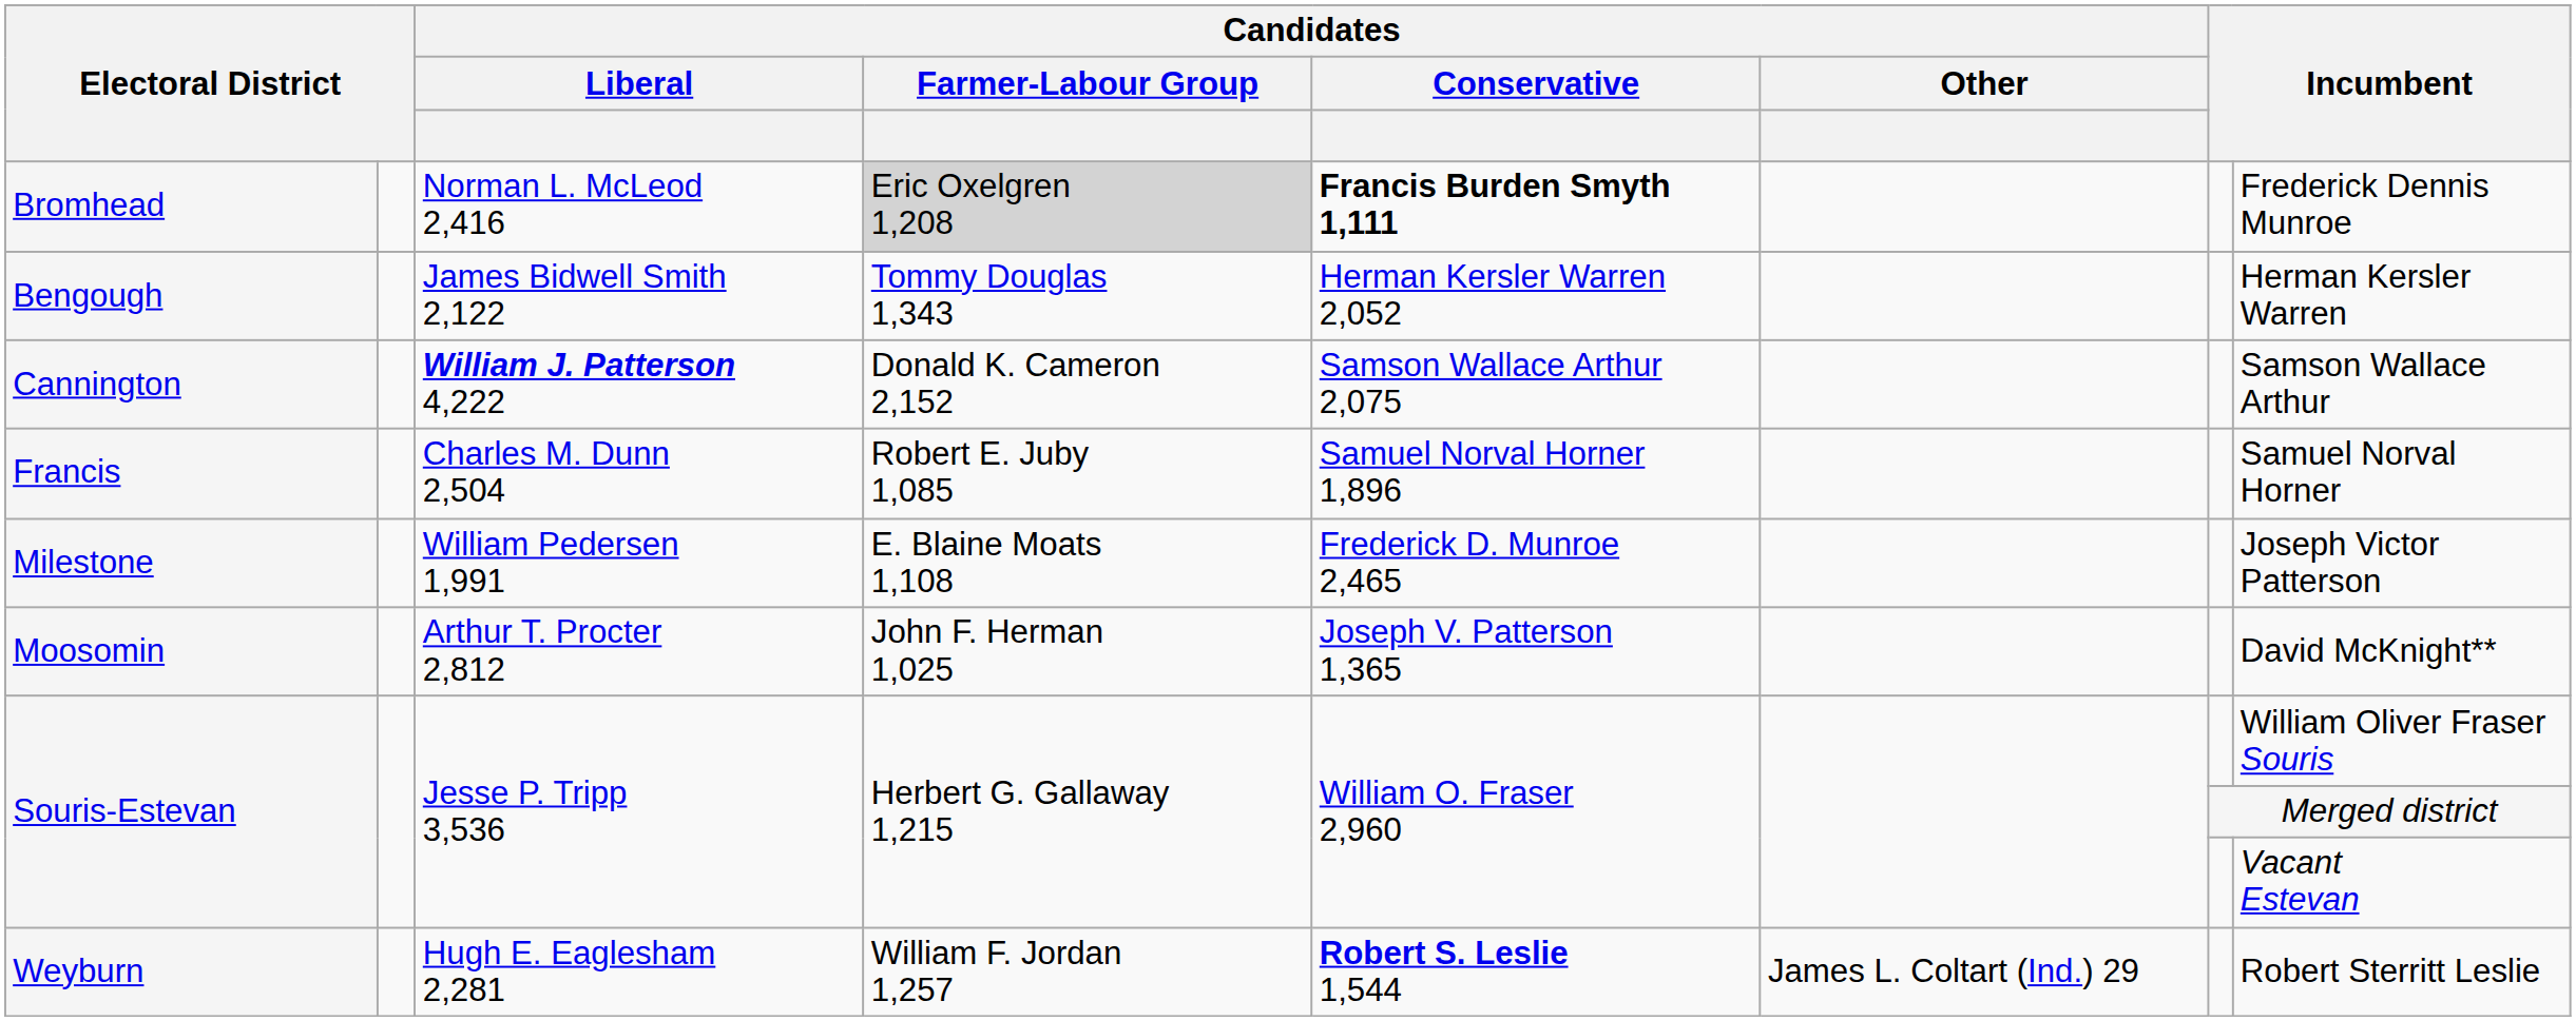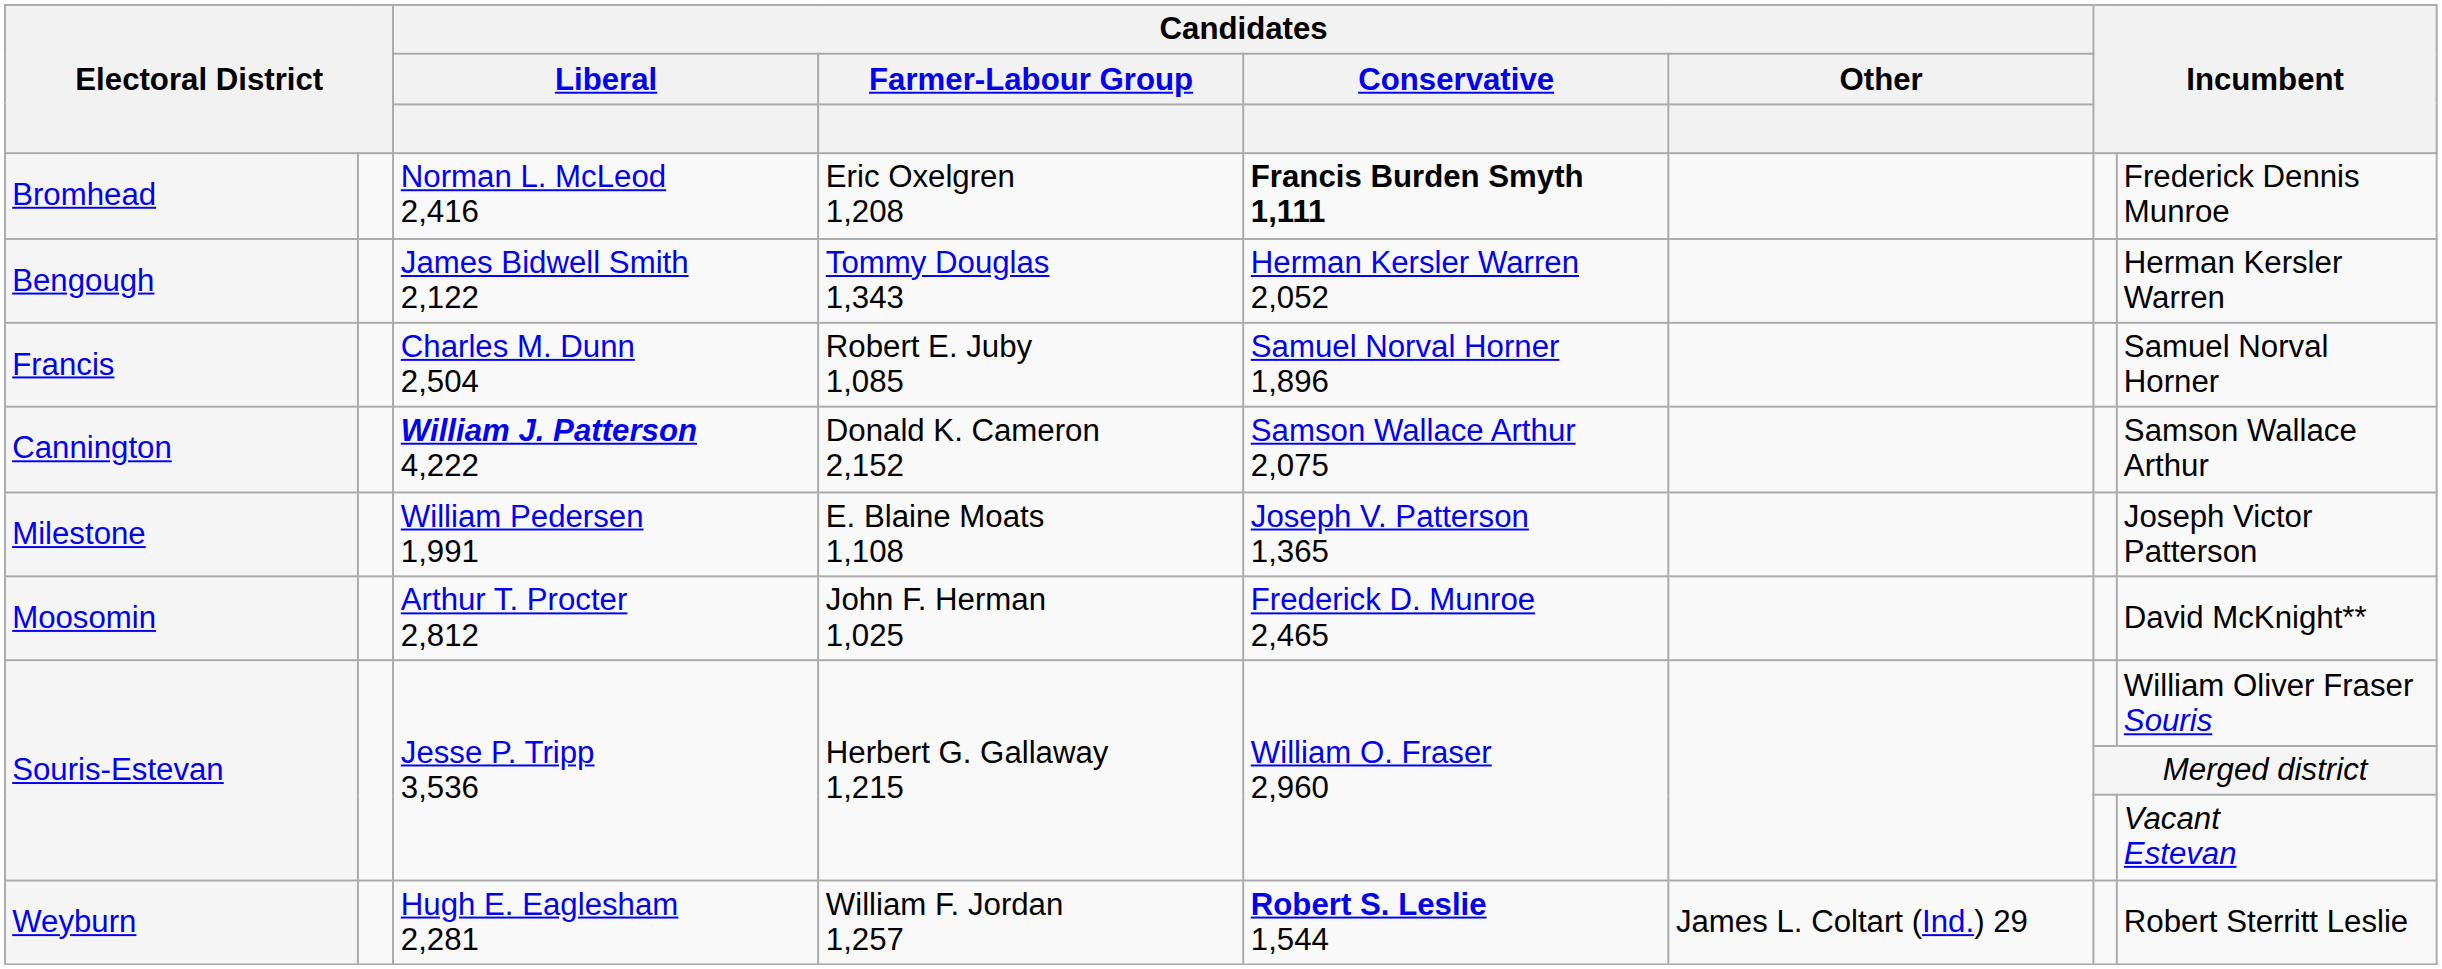Bromhead | Candidates / Farmer-Labour Group: lightgrey background -> no background
rows swapped: Cannington <-> Francis
Milestone | Candidates / Conservative: Frederick D. Munroe 2,465 -> Joseph V. Patterson 1,365
Moosomin | Candidates / Conservative: Joseph V. Patterson 1,365 -> Frederick D. Munroe 2,465
